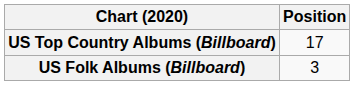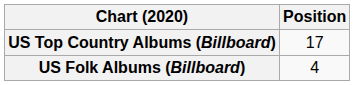US Folk Albums (Billboard) | Position: 3 -> 4
